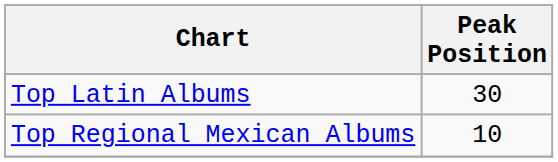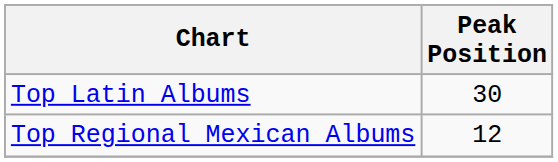Top Regional Mexican Albums | Peak Position: 10 -> 12
